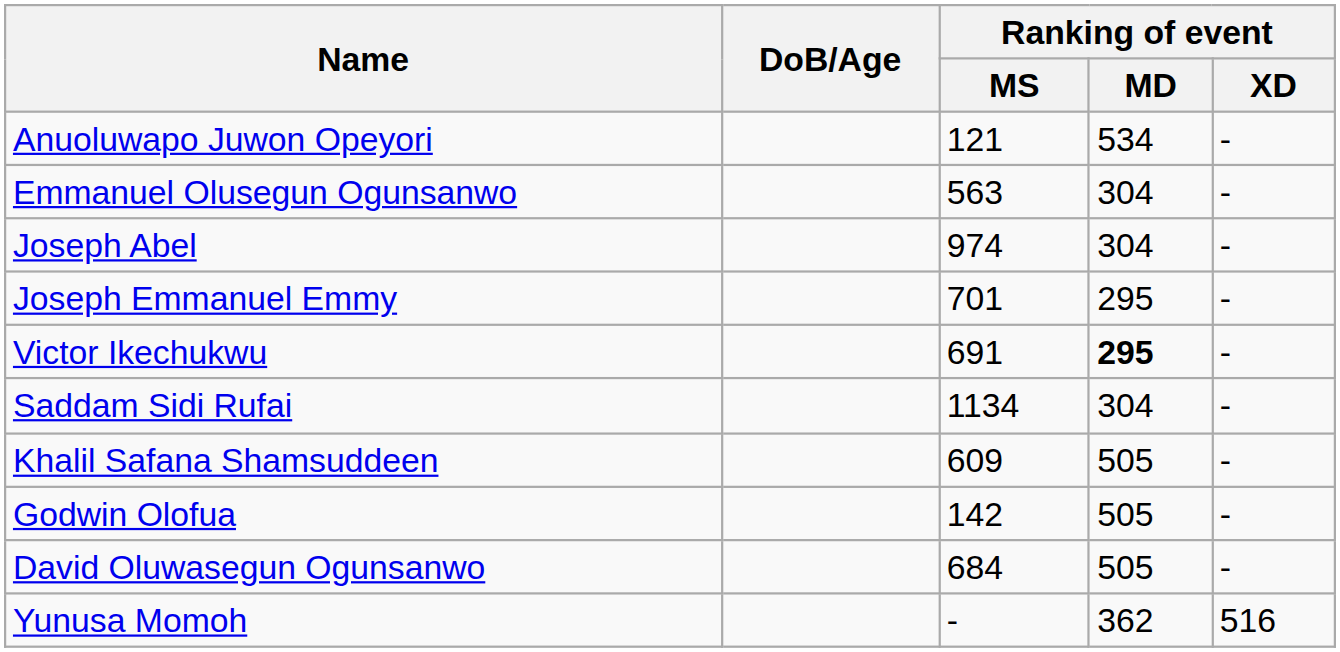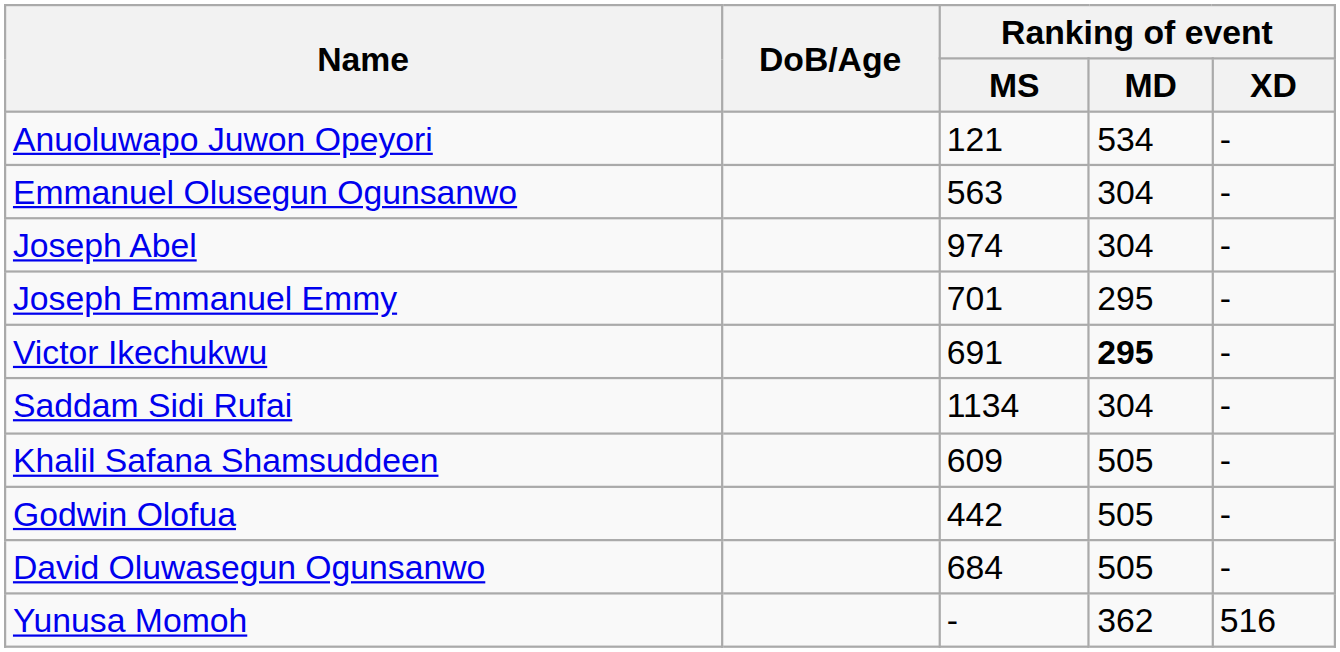Godwin Olofua | Ranking of event / MS: 142 -> 442
